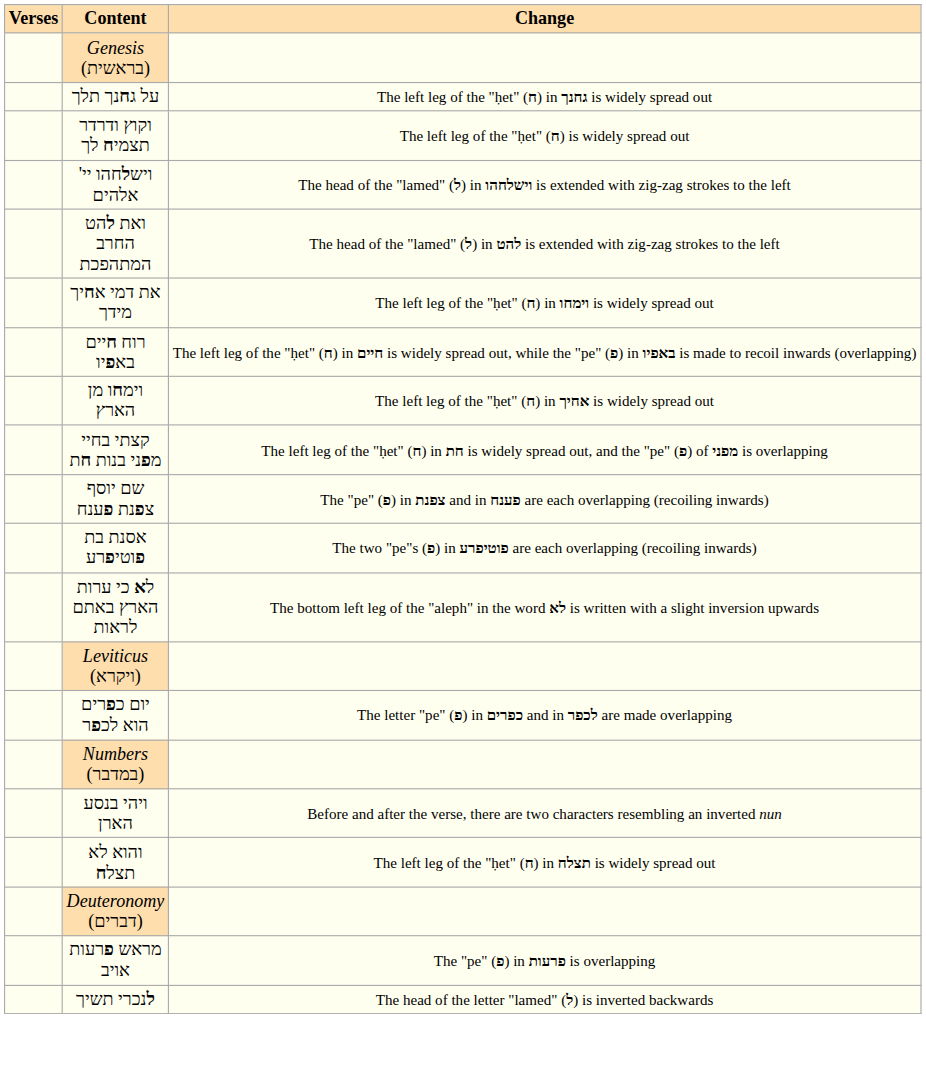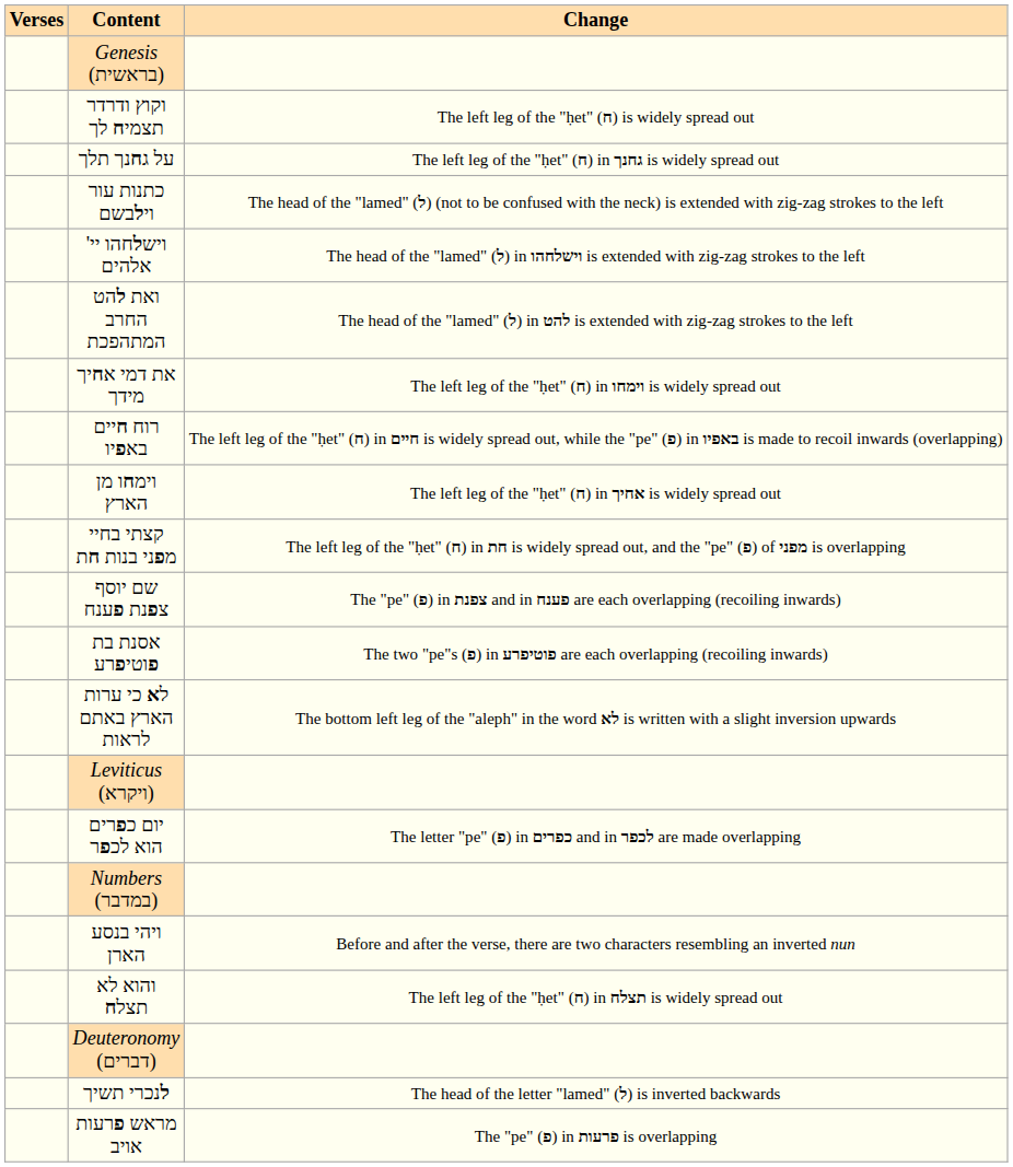rows swapped: על גחנך תלך <-> וקוץ ודרדר תצמיח לך
+ row: כתנות עור וילבשם | The head of the "lamed" (ל) (not to be confused with the neck) is extended with zig-zag strokes to the left
rows swapped: לנכרי תשיך <-> מראש פרעות אויב
